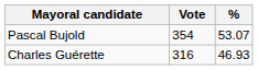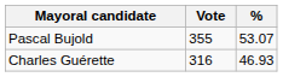Pascal Bujold | Vote: 354 -> 355
